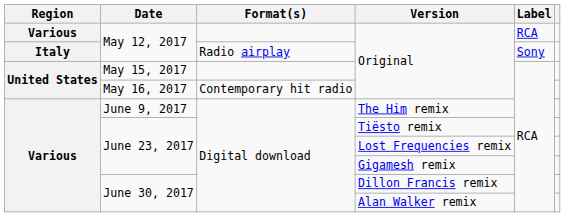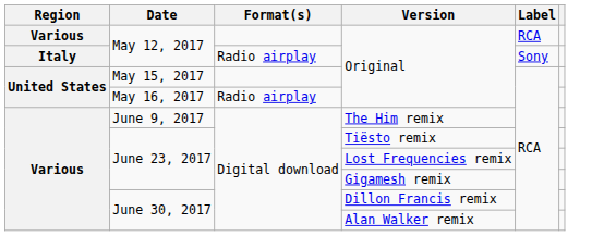May 16, 2017 / Original | Format(s): Contemporary hit radio -> Radio airplay
